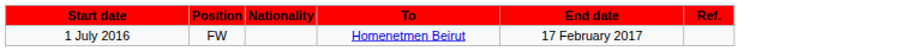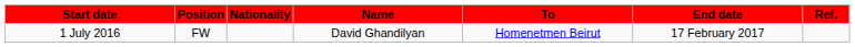+ column: Name | David Ghandilyan
